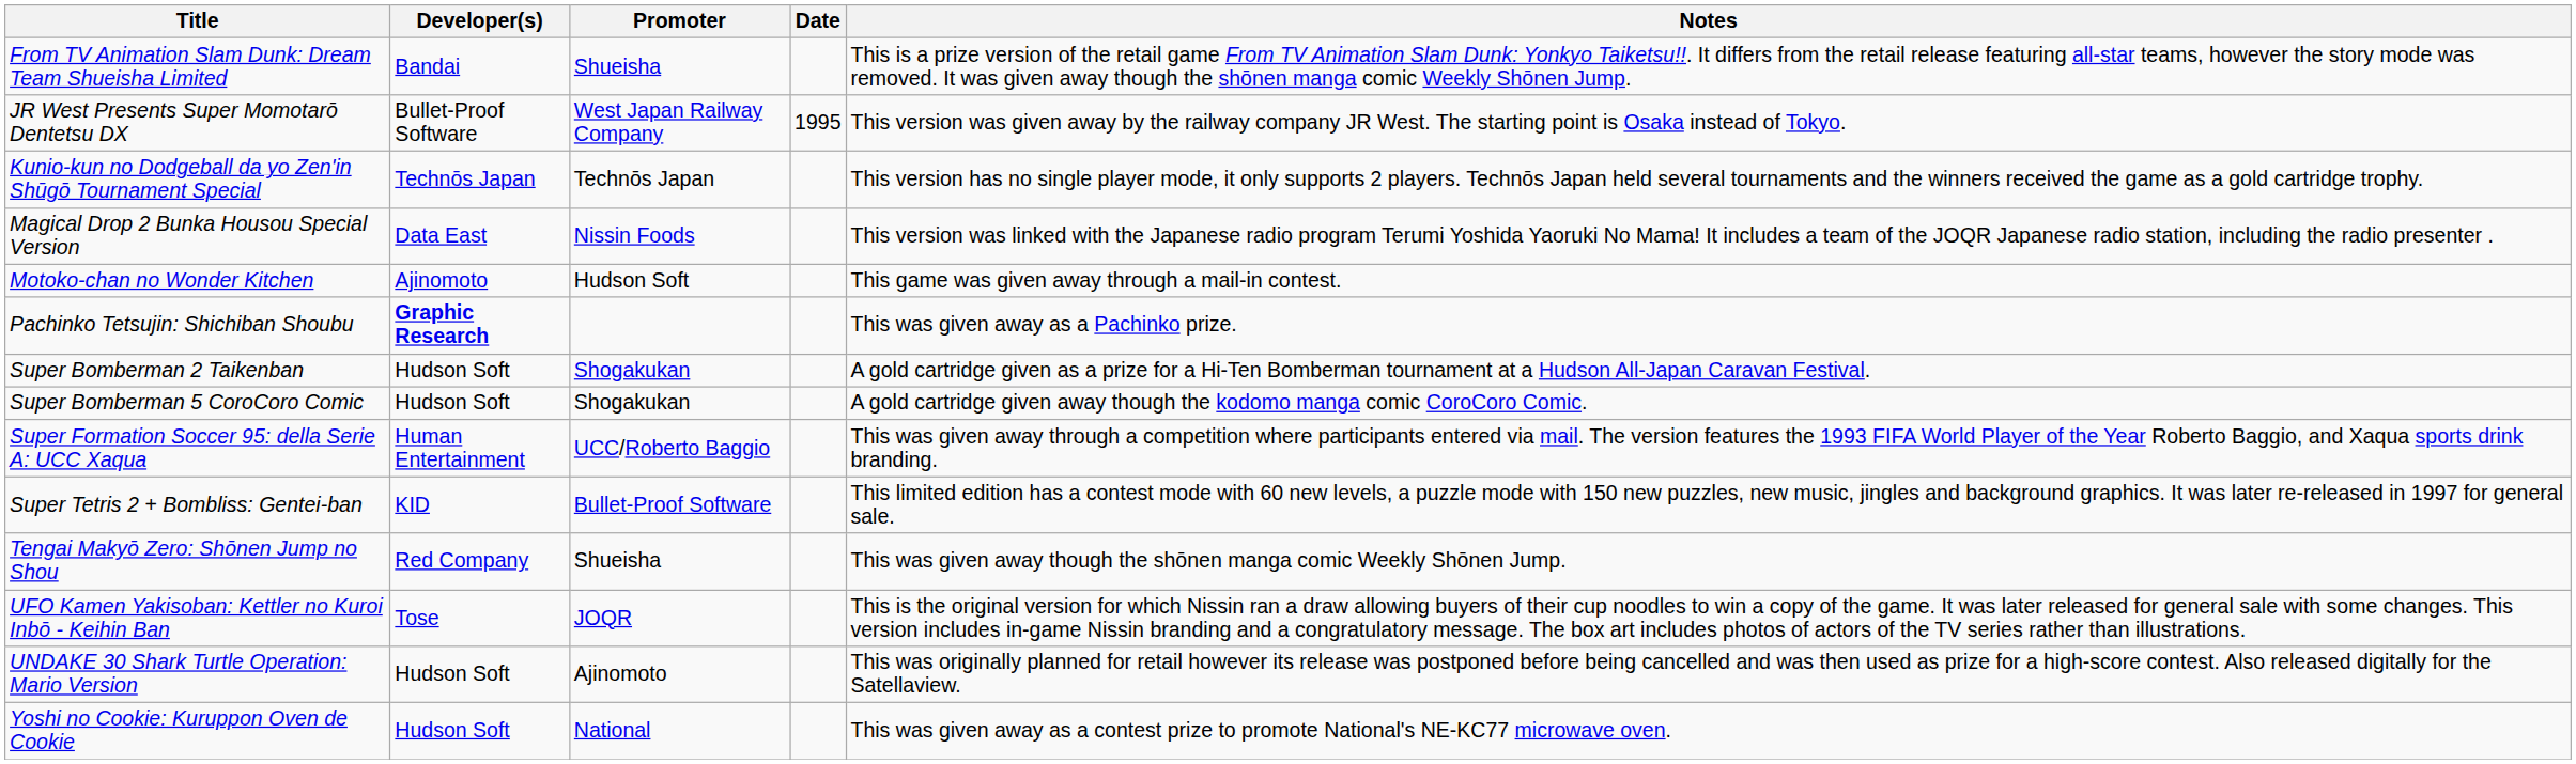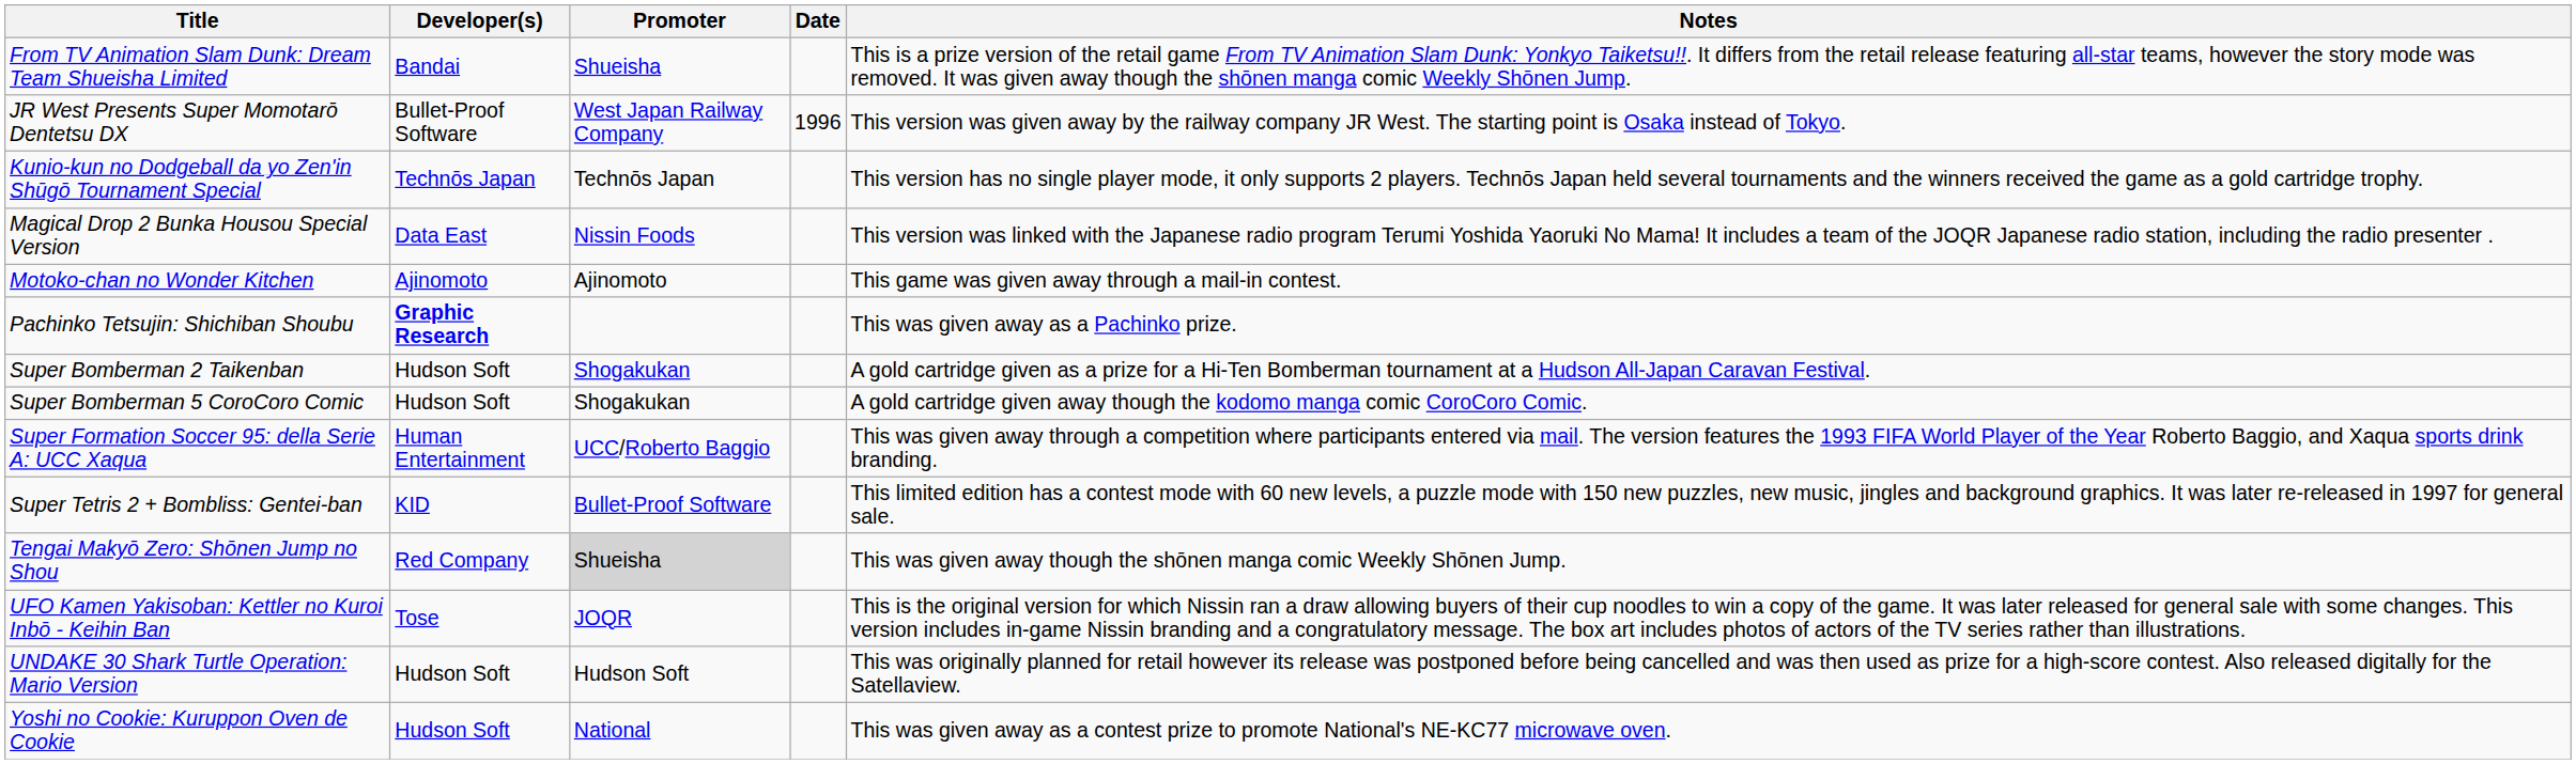JR West Presents Super Momotarō Dentetsu DX | Date: 1995 -> 1996
Motoko-chan no Wonder Kitchen | Promoter: Hudson Soft -> Ajinomoto
Tengai Makyō Zero: Shōnen Jump no Shou | Promoter: no background -> lightgrey background
UNDAKE 30 Shark Turtle Operation: Mario Version | Promoter: Ajinomoto -> Hudson Soft
